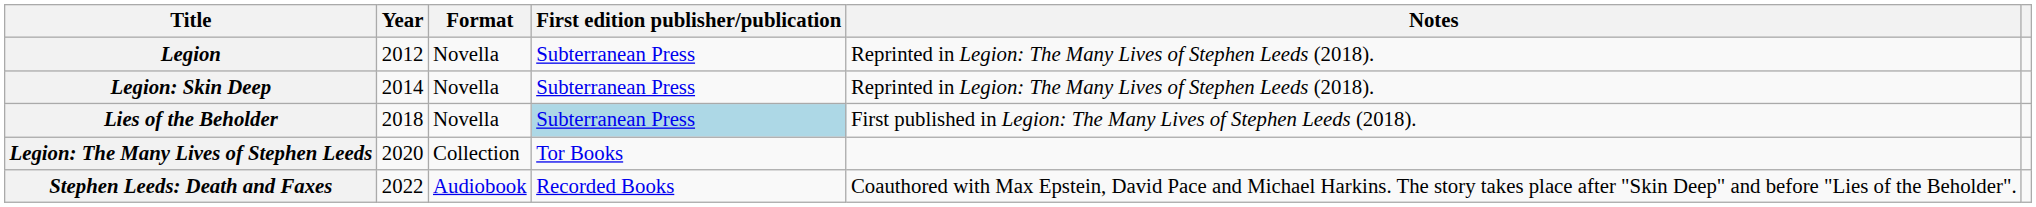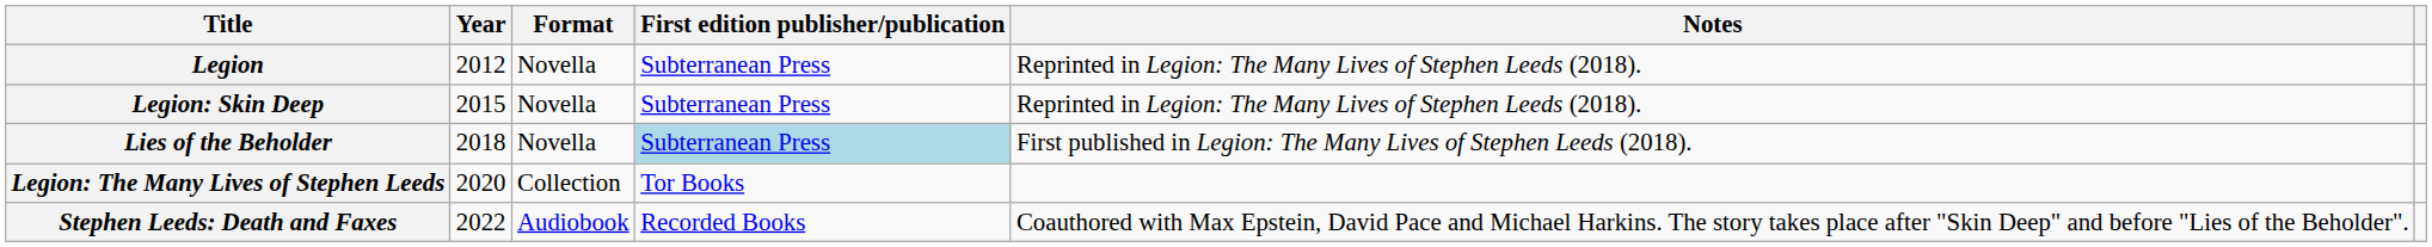Legion: Skin Deep | Year: 2014 -> 2015
